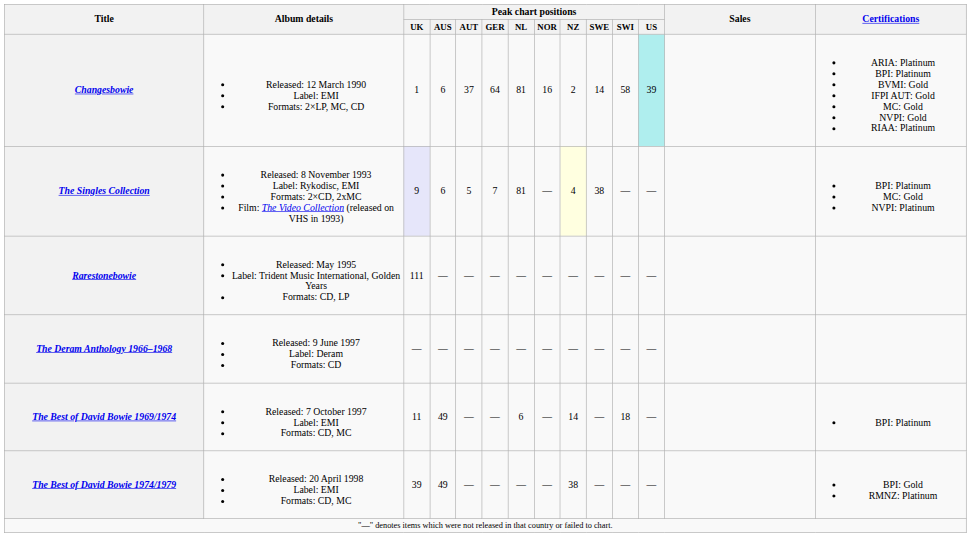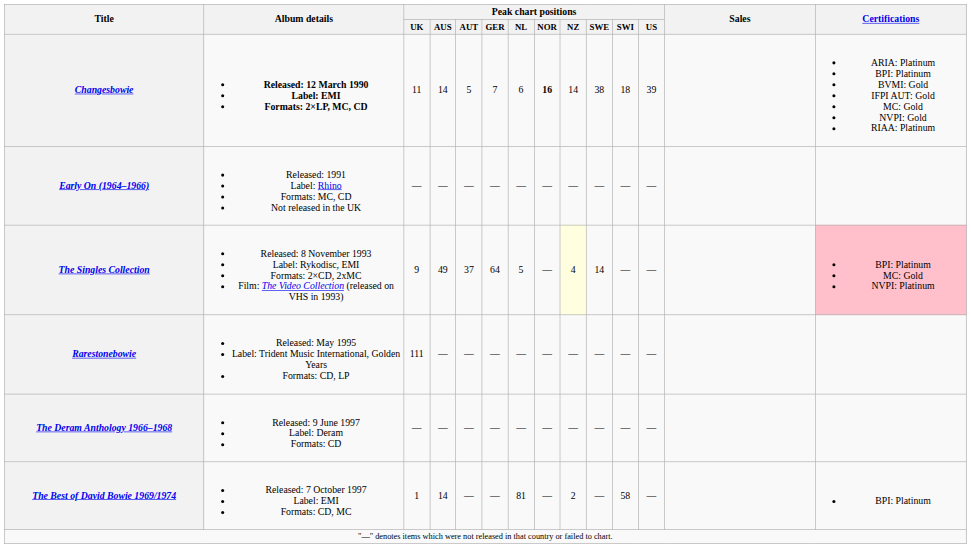Changesbowie | Album details: normal -> bold
Changesbowie | Peak chart positions / UK: 1 -> 11
Changesbowie | Peak chart positions / AUS: 6 -> 14
Changesbowie | Peak chart positions / AUT: 37 -> 5
Changesbowie | Peak chart positions / GER: 64 -> 7
Changesbowie | Peak chart positions / NL: 81 -> 6
Changesbowie | Peak chart positions / NOR: normal -> bold
Changesbowie | Peak chart positions / NZ: 2 -> 14
Changesbowie | Peak chart positions / SWE: 14 -> 38
Changesbowie | Peak chart positions / SWI: 58 -> 18
Changesbowie | Peak chart positions / US: paleturquoise background -> no background
+ row: Early On (1964–1966) | Released: 1991 Label: Rhino Formats: MC, CD Not released in the UK | — | — | — | — | — | — | — | — | — | —
The Singles Collection | Peak chart positions / UK: lavender background -> no background
The Singles Collection | Peak chart positions / AUS: 6 -> 49
The Singles Collection | Peak chart positions / AUT: 5 -> 37
The Singles Collection | Peak chart positions / GER: 7 -> 64
The Singles Collection | Peak chart positions / NL: 81 -> 5
The Singles Collection | Peak chart positions / SWE: 38 -> 14
The Singles Collection | Certifications: no background -> pink background
The Best of David Bowie 1969/1974 | Peak chart positions / UK: 11 -> 1
The Best of David Bowie 1969/1974 | Peak chart positions / AUS: 49 -> 14
The Best of David Bowie 1969/1974 | Peak chart positions / NL: 6 -> 81
The Best of David Bowie 1969/1974 | Peak chart positions / NZ: 14 -> 2
The Best of David Bowie 1969/1974 | Peak chart positions / SWI: 18 -> 58
- row: The Best of David Bowie 1974/1979 | Released: 20 April 1998 Label: EMI Formats: CD, MC | 39 | 49 | — | — | — | — | 38 | — | — | — | BPI: Gold RMNZ: Platinum
